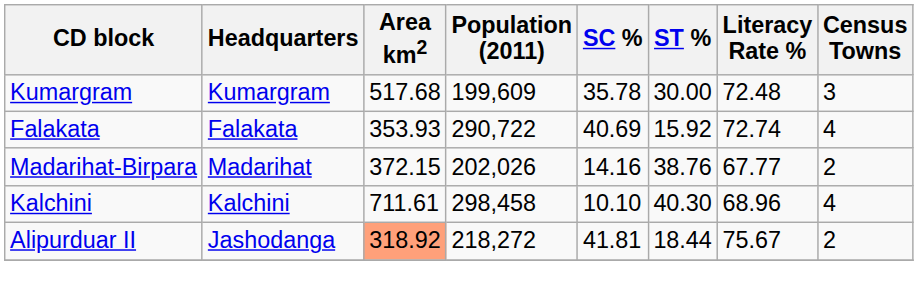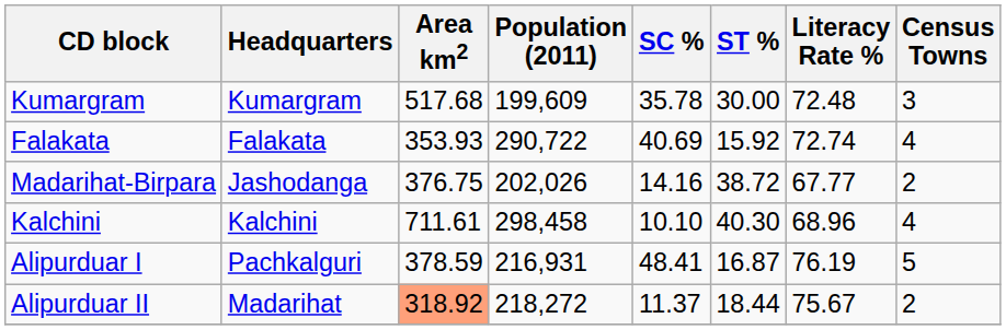Madarihat-Birpara | Headquarters: Madarihat -> Jashodanga
Madarihat-Birpara | Area km2: 372.15 -> 376.75
Madarihat-Birpara | ST %: 38.76 -> 38.72
+ row: Alipurduar I | Pachkalguri | 378.59 | 216,931 | 48.41 | 16.87 | 76.19 | 5
Alipurduar II | Headquarters: Jashodanga -> Madarihat
Alipurduar II | SC %: 41.81 -> 11.37
